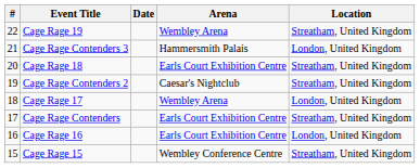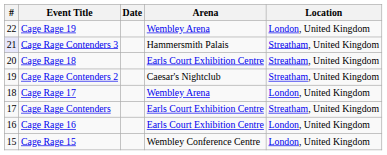Cage Rage 19 | Location: Streatham, United Kingdom -> London, United Kingdom
Cage Rage Contenders 3 | #: no background -> lavender background
Cage Rage Contenders 3 | Location: London, United Kingdom -> Streatham, United Kingdom
Cage Rage 15 | Location: Streatham, United Kingdom -> London, United Kingdom
